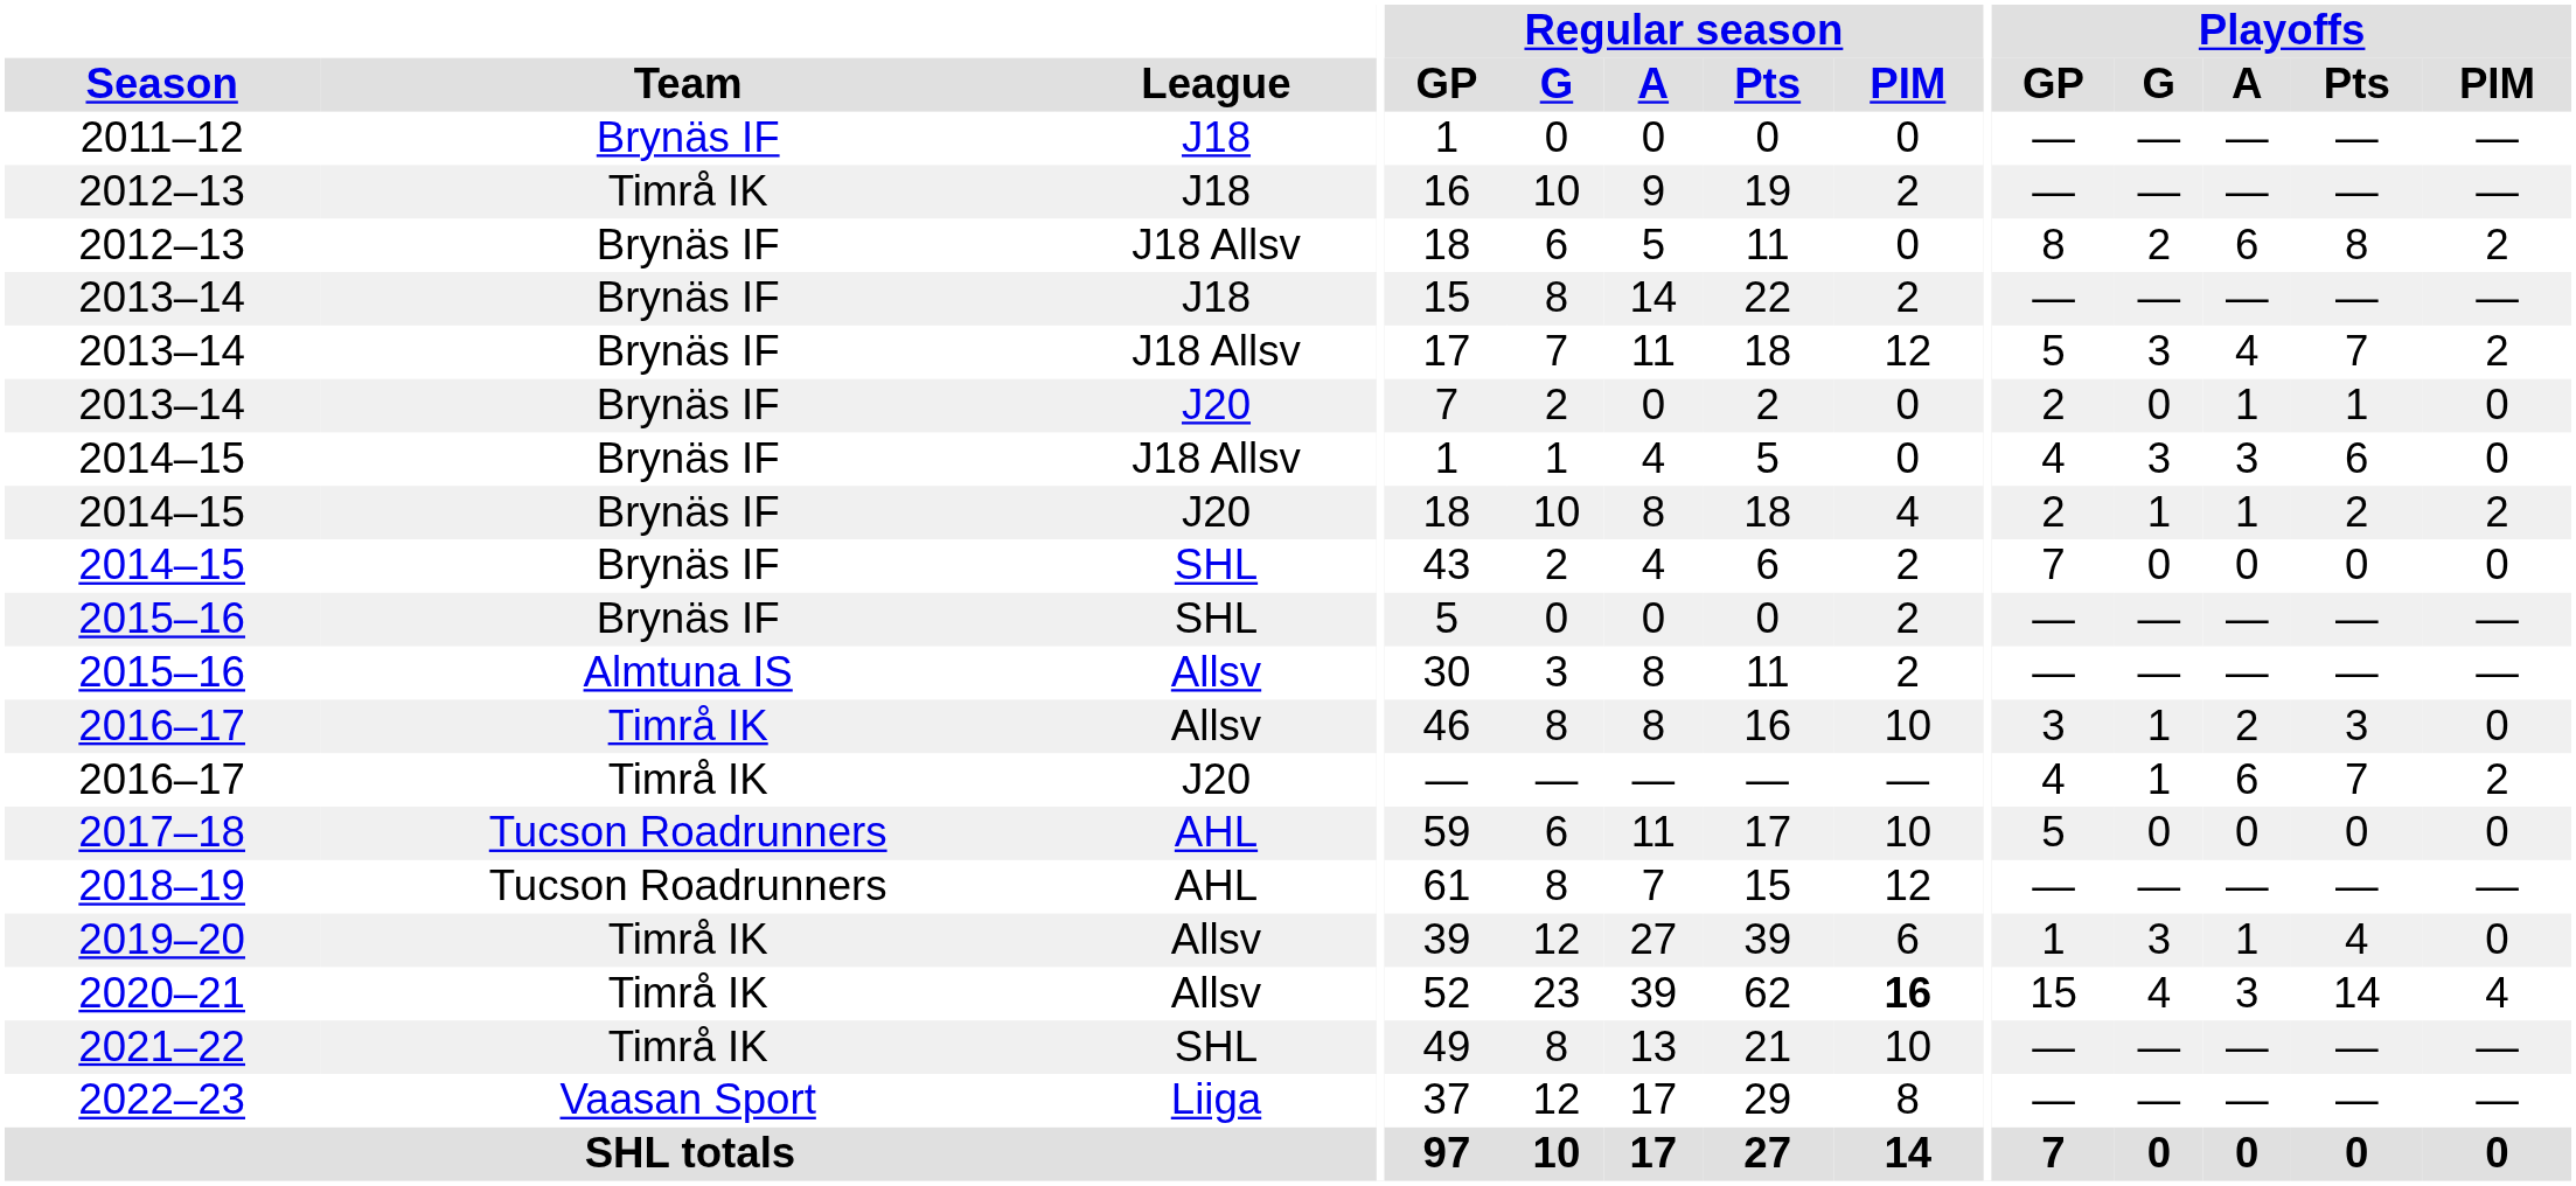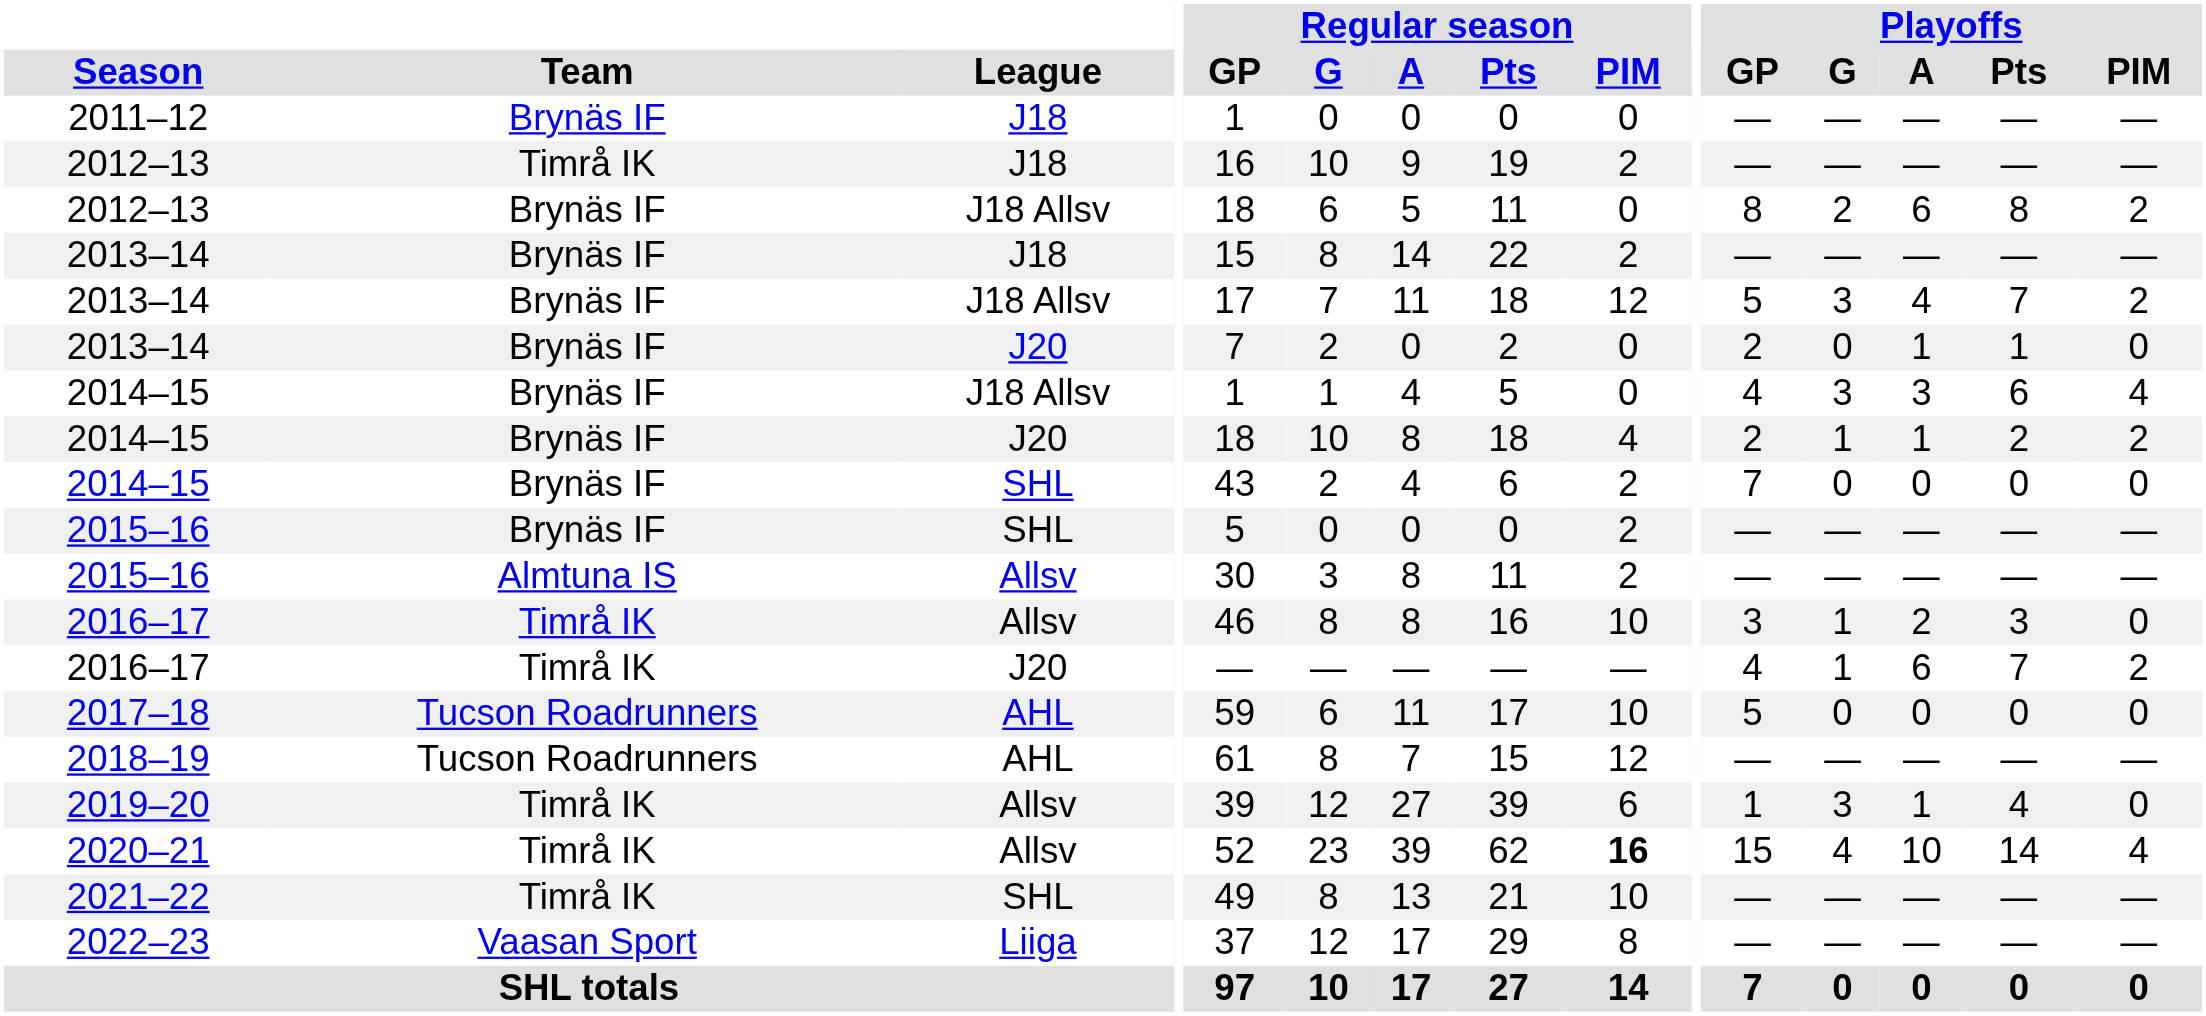2014–15 / J18 Allsv | Playoffs / PIM: 0 -> 4
2020–21 | Playoffs / A: 3 -> 10
